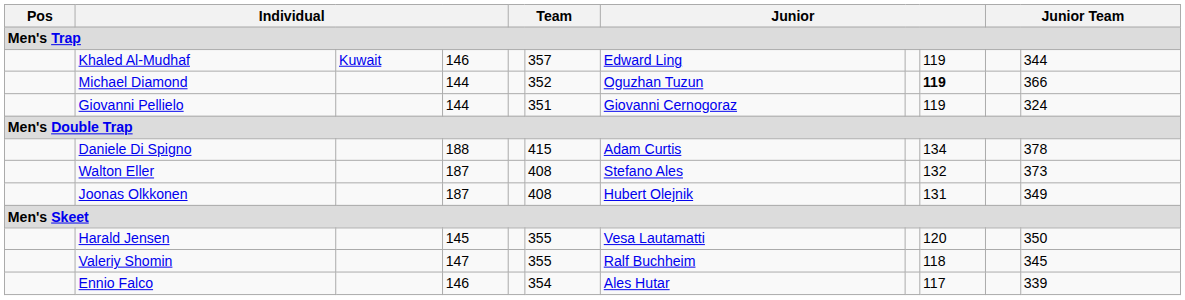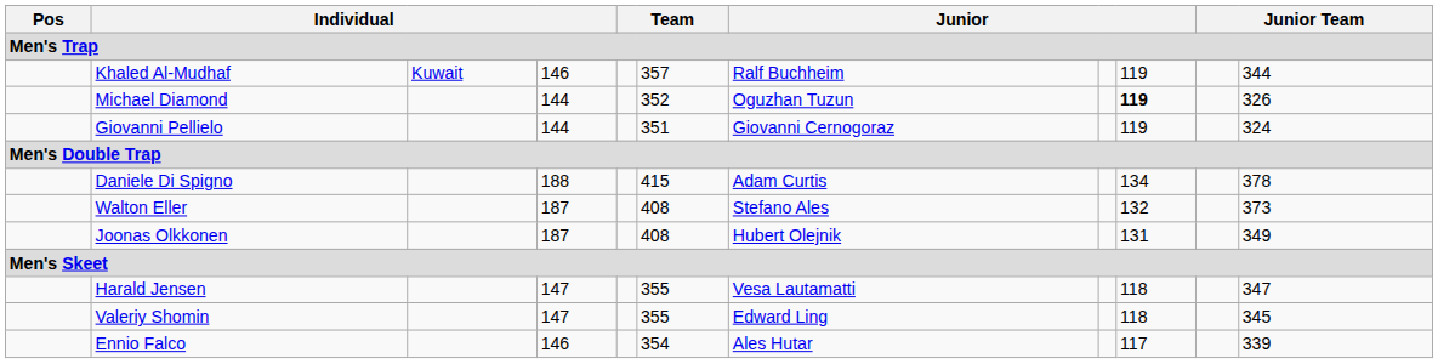Khaled Al-Mudhaf | column 7: Edward Ling -> Ralf Buchheim
Michael Diamond | column 11: 366 -> 326
Harald Jensen | column 4: 145 -> 147
Harald Jensen | column 9: 120 -> 118
Harald Jensen | column 11: 350 -> 347
Valeriy Shomin | column 7: Ralf Buchheim -> Edward Ling
